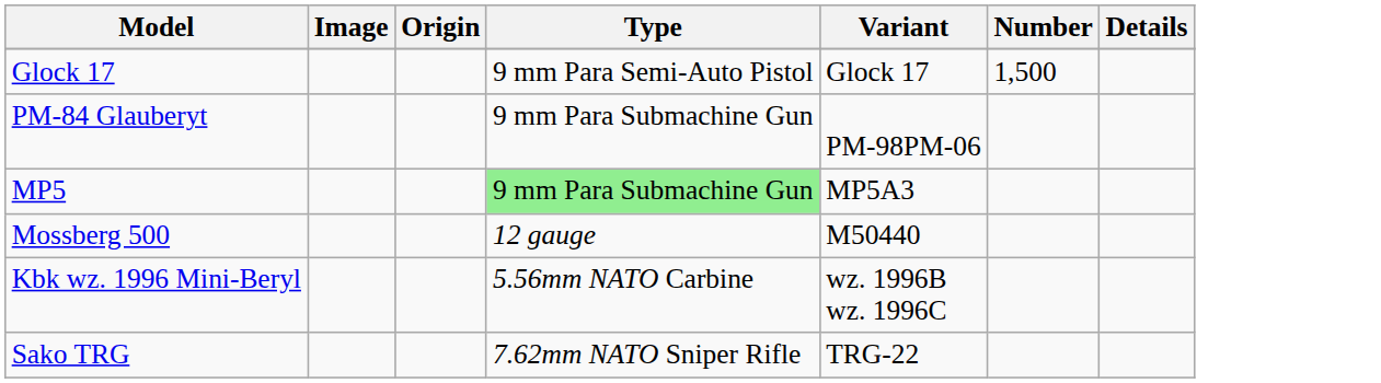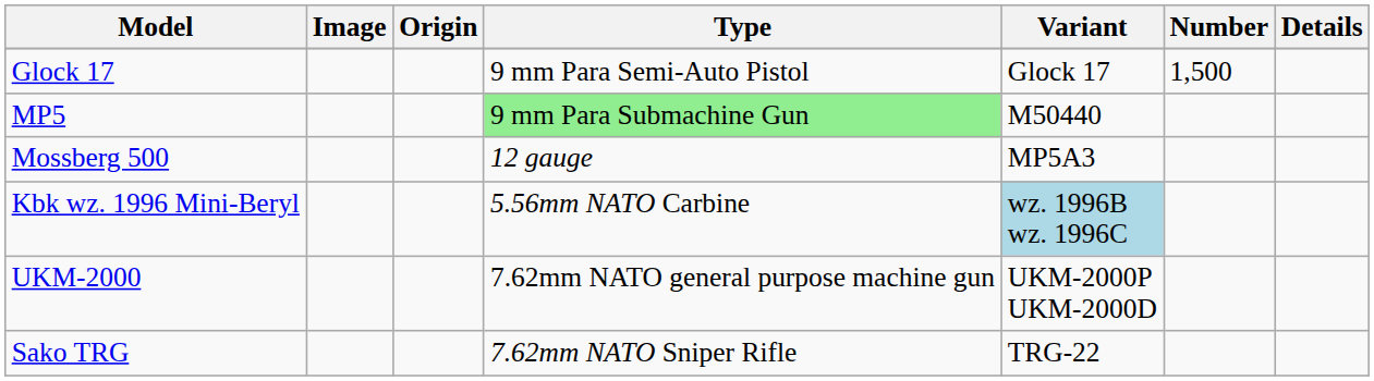- row: PM-84 Glauberyt | 9 mm Para Submachine Gun | PM-98PM-06
MP5 | Variant: MP5A3 -> M50440
Mossberg 500 | Variant: M50440 -> MP5A3
Kbk wz. 1996 Mini-Beryl | Variant: no background -> lightblue background
+ row: UKM-2000 | 7.62mm NATO general purpose machine gun | UKM-2000P UKM-2000D
